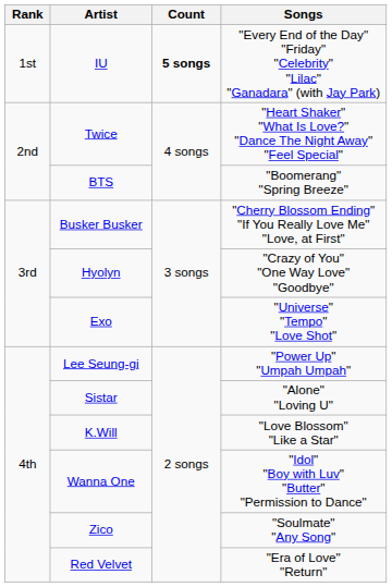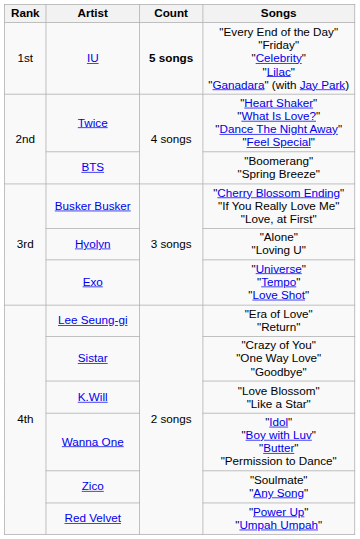Hyolyn | Songs: "Crazy of You" "One Way Love" "Goodbye" -> "Alone" "Loving U"
Lee Seung-gi | Songs: "Power Up" "Umpah Umpah" -> "Era of Love" "Return"
Sistar | Songs: "Alone" "Loving U" -> "Crazy of You" "One Way Love" "Goodbye"
Red Velvet | Songs: "Era of Love" "Return" -> "Power Up" "Umpah Umpah"
